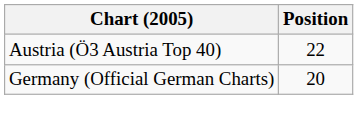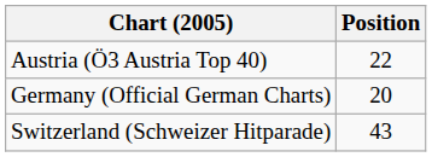+ row: Switzerland (Schweizer Hitparade) | 43
